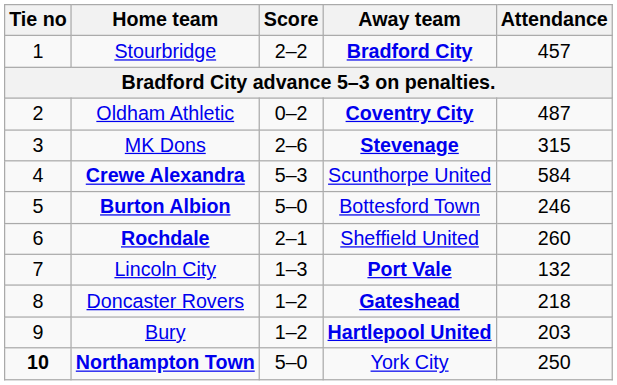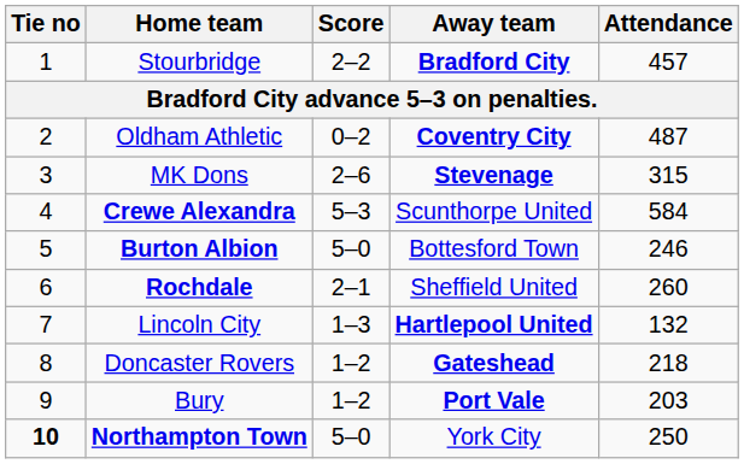Lincoln City | Away team: Port Vale -> Hartlepool United
Bury | Away team: Hartlepool United -> Port Vale
